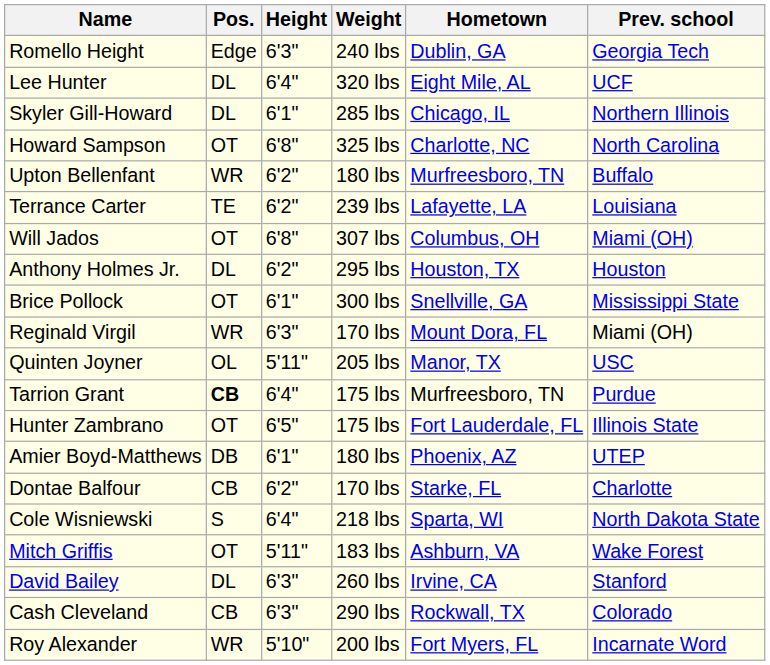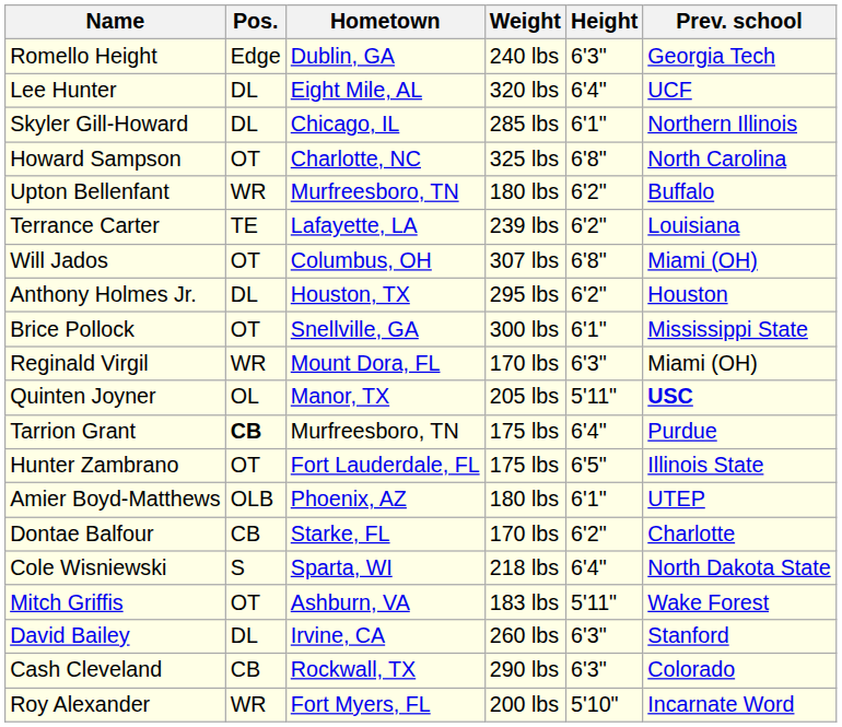columns swapped: Height <-> Hometown
Quinten Joyner | Prev. school: normal -> bold
Amier Boyd-Matthews | Pos.: DB -> OLB
